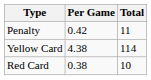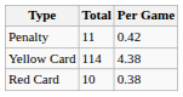columns swapped: Per Game <-> Total
